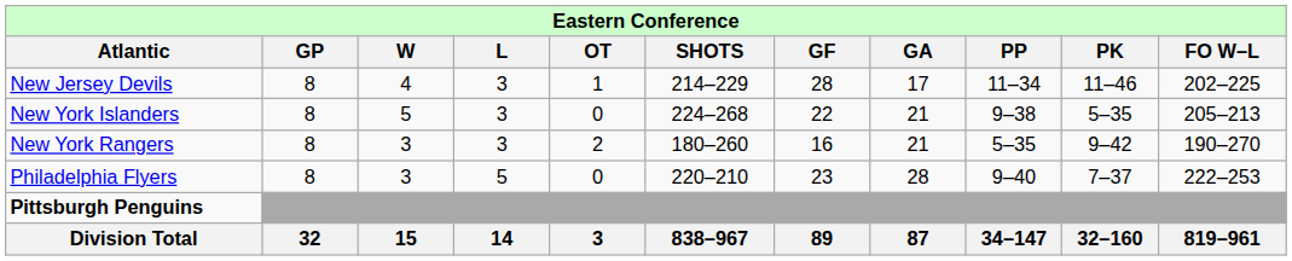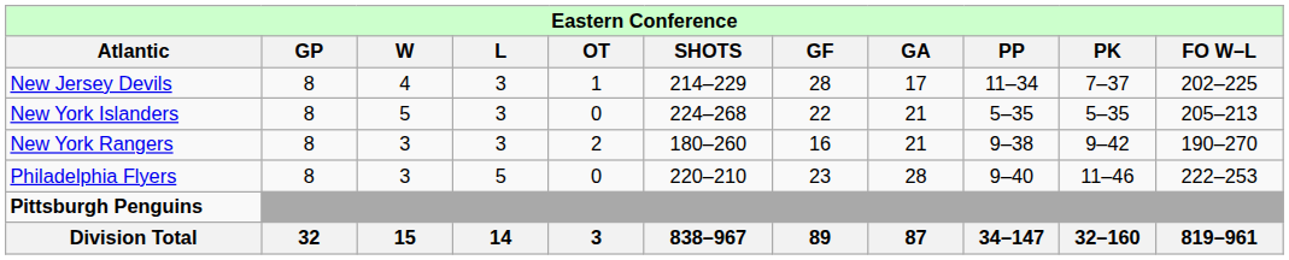New Jersey Devils | column 10: 11–46 -> 7–37
New York Islanders | column 9: 9–38 -> 5–35
New York Rangers | column 9: 5–35 -> 9–38
Philadelphia Flyers | column 10: 7–37 -> 11–46
